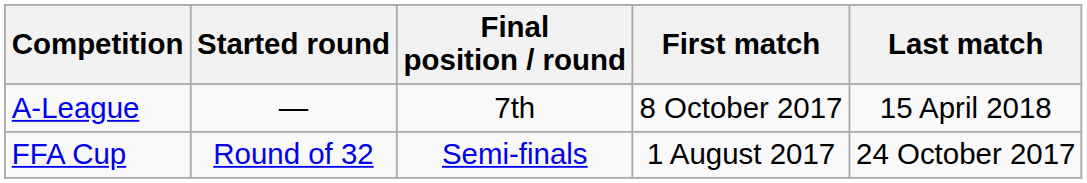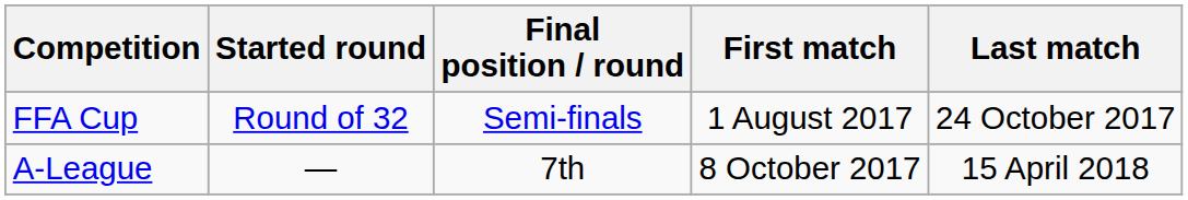rows swapped: A-League <-> FFA Cup
